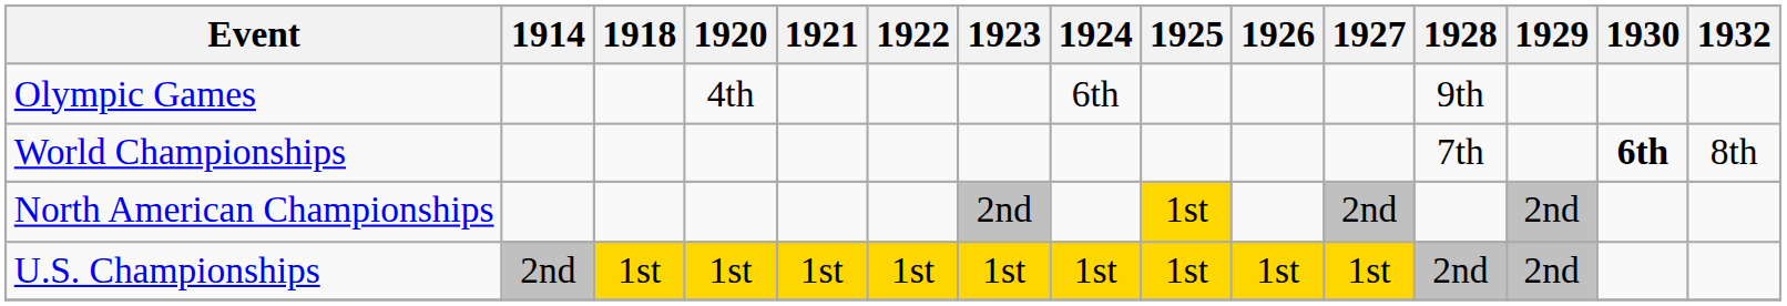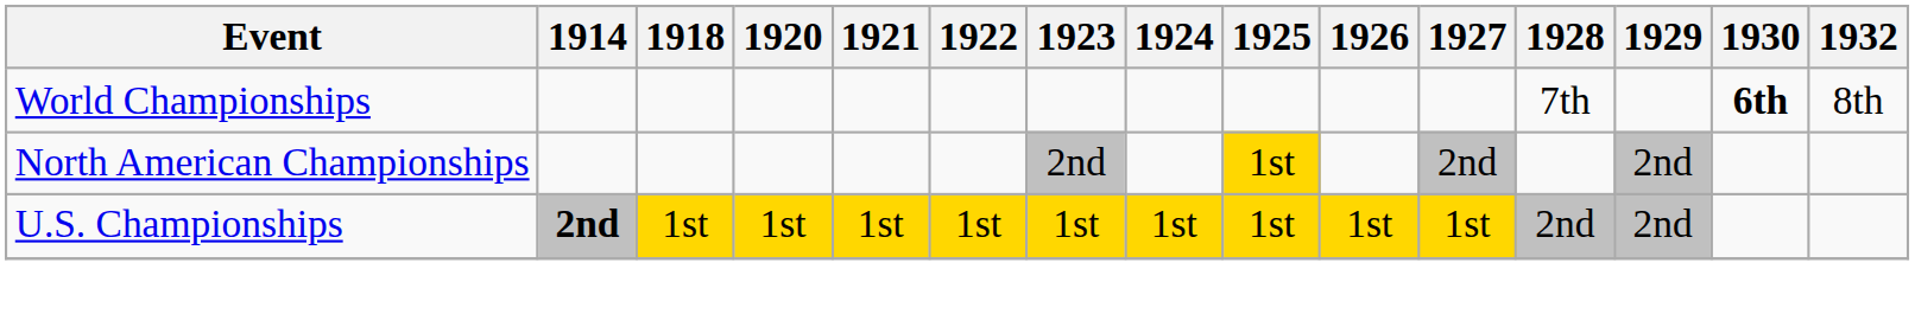- row: Olympic Games | 4th | 6th | 9th
U.S. Championships | 1914: normal -> bold
